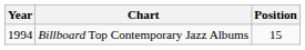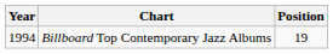Billboard Top Contemporary Jazz Albums | Position: 15 -> 19
